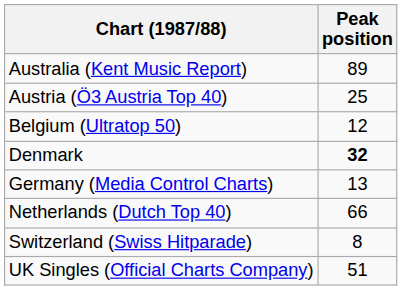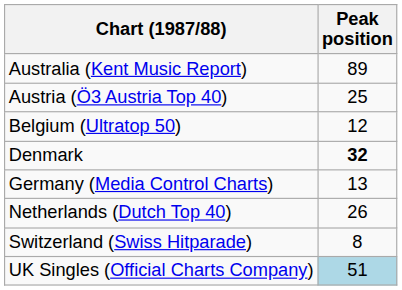Netherlands (Dutch Top 40) | Peak position: 66 -> 26
UK Singles (Official Charts Company) | Peak position: no background -> lightblue background
